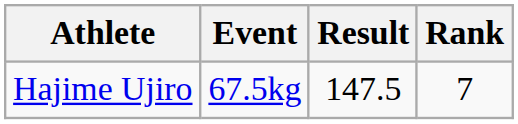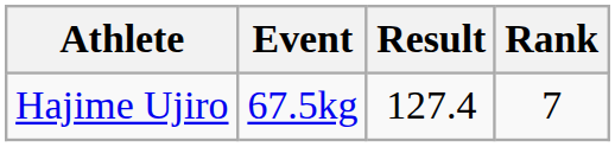Hajime Ujiro | Result: 147.5 -> 127.4
